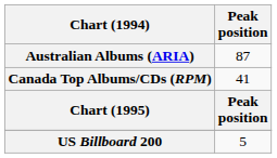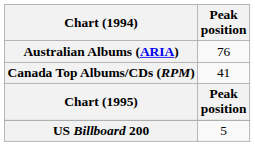Australian Albums (ARIA) | Peak position: 87 -> 76
